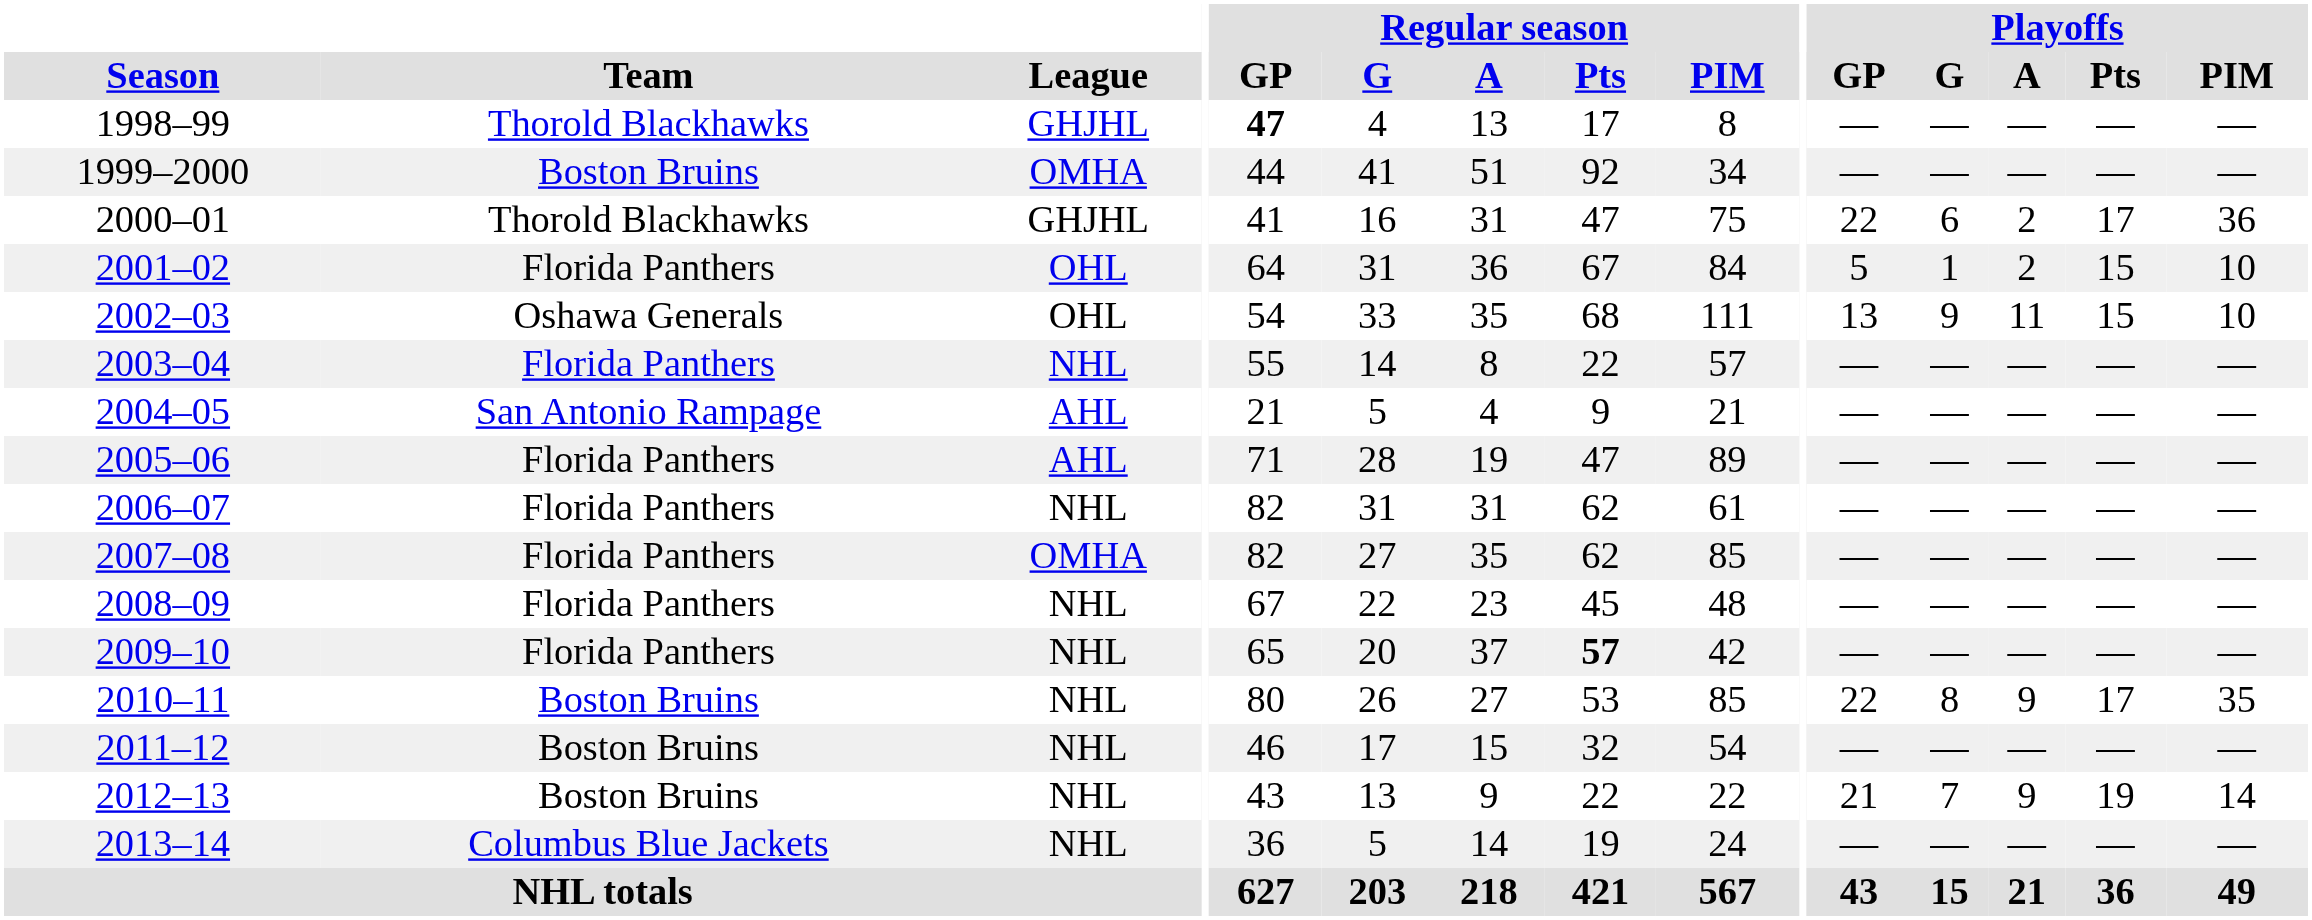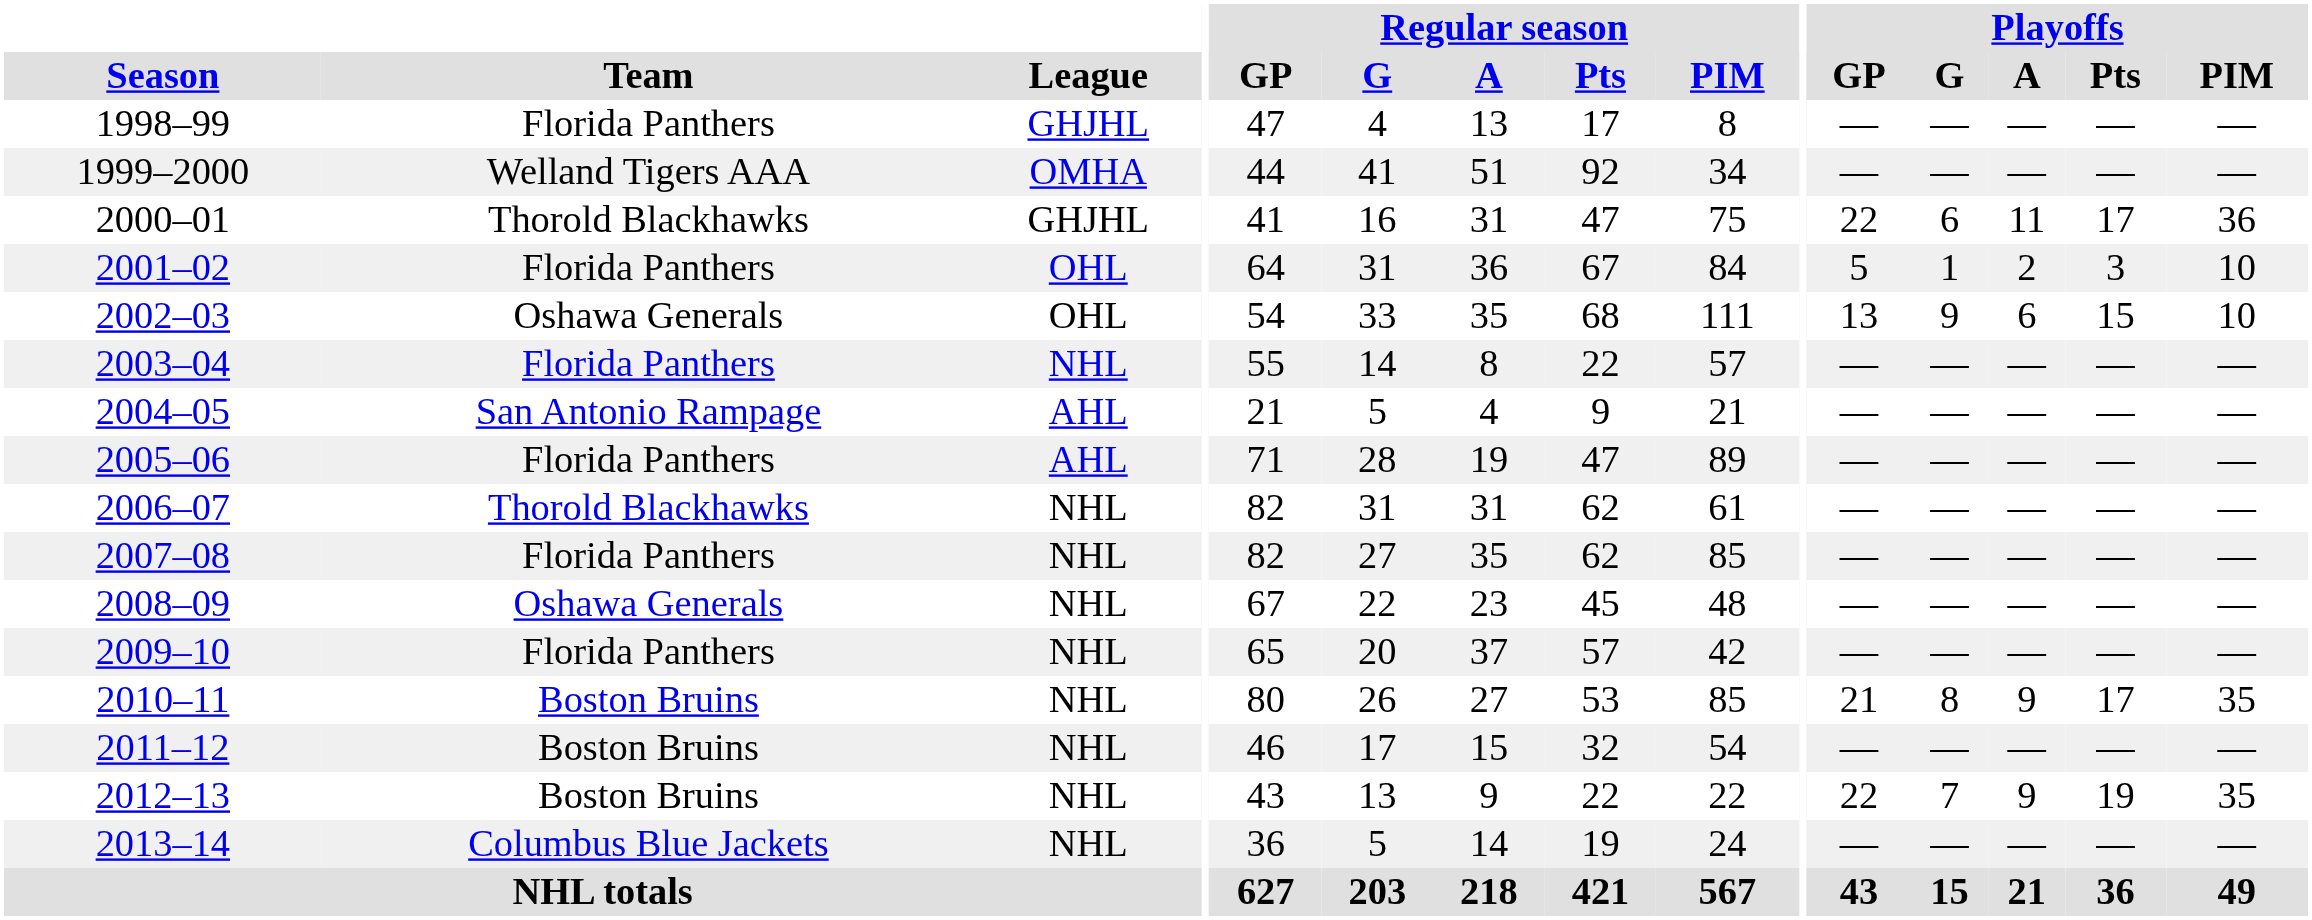1998–99 | Team: Thorold Blackhawks -> Florida Panthers
1998–99 | Regular season / GP: bold -> normal
1999–2000 | Team: Boston Bruins -> Welland Tigers AAA
2000–01 | Playoffs / A: 2 -> 11
2001–02 | Playoffs / Pts: 15 -> 3
2002–03 | Playoffs / A: 11 -> 6
2006–07 | Team: Florida Panthers -> Thorold Blackhawks
2007–08 | League: OMHA -> NHL
2008–09 | Team: Florida Panthers -> Oshawa Generals
2009–10 | Regular season / Pts: bold -> normal
2010–11 | Playoffs / GP: 22 -> 21
2012–13 | Playoffs / GP: 21 -> 22
2012–13 | Playoffs / PIM: 14 -> 35
